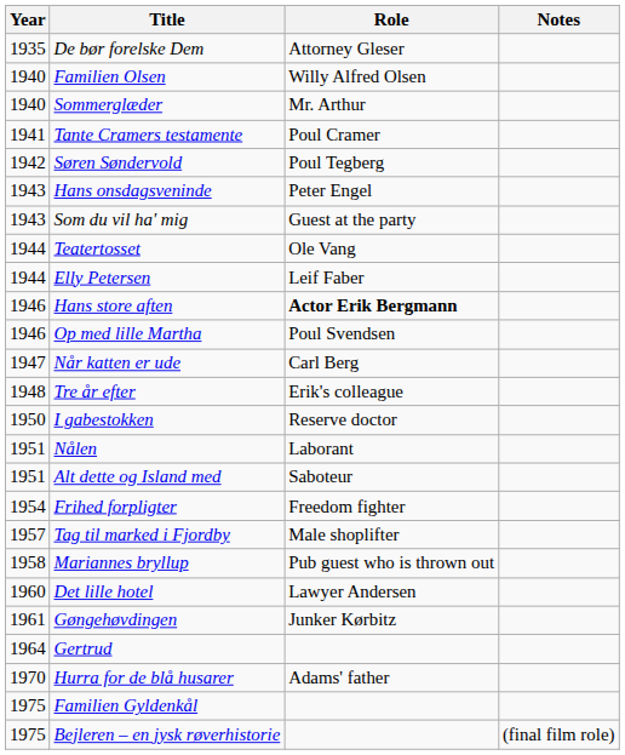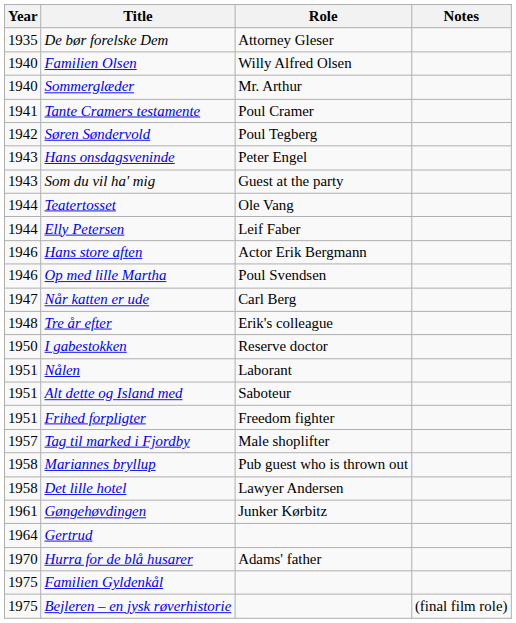Hans store aften | Role: bold -> normal
Frihed forpligter | Year: 1954 -> 1951
Det lille hotel | Year: 1960 -> 1958
